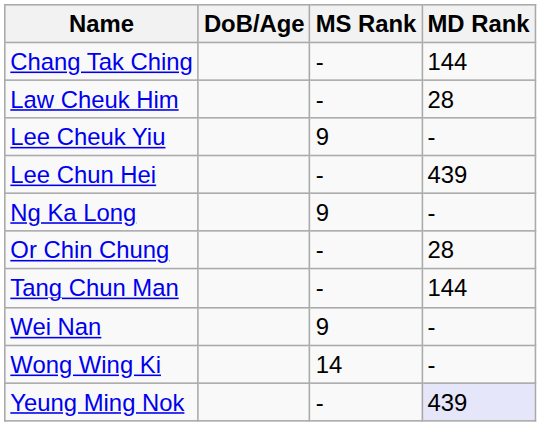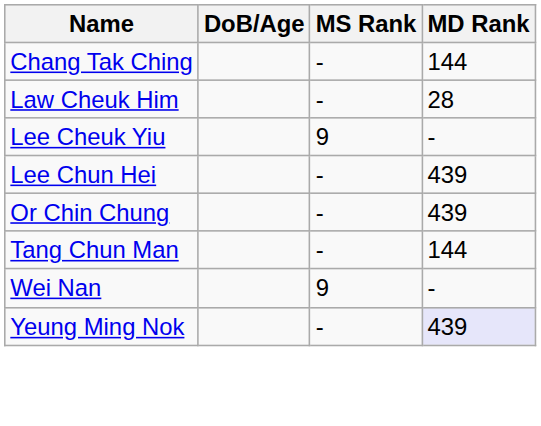- row: Ng Ka Long | 9 | -
Or Chin Chung | MD Rank: 28 -> 439
- row: Wong Wing Ki | 14 | -
